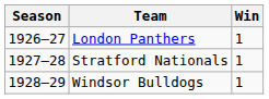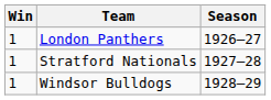columns swapped: Season <-> Win
